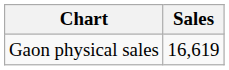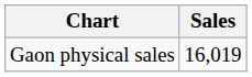Gaon physical sales | Sales: 16,619 -> 16,019
